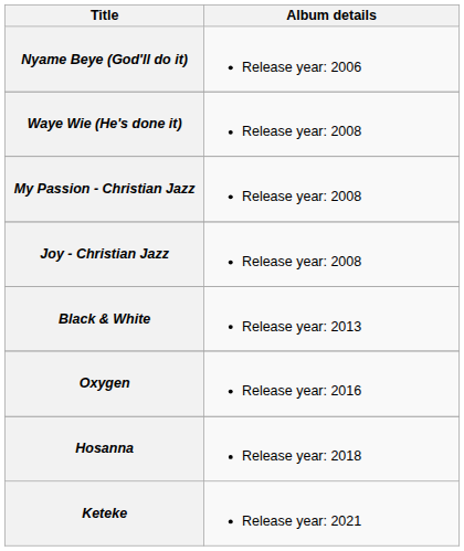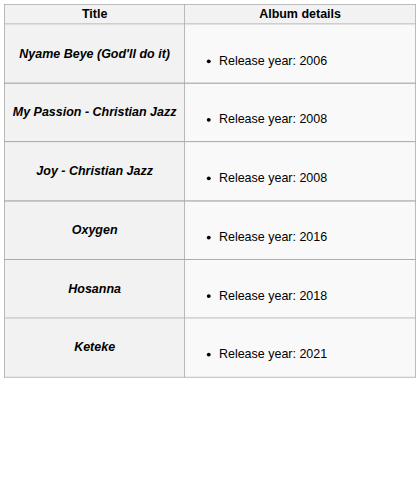- row: Waye Wie (He's done it) | Release year: 2008
- row: Black & White | Release year: 2013
